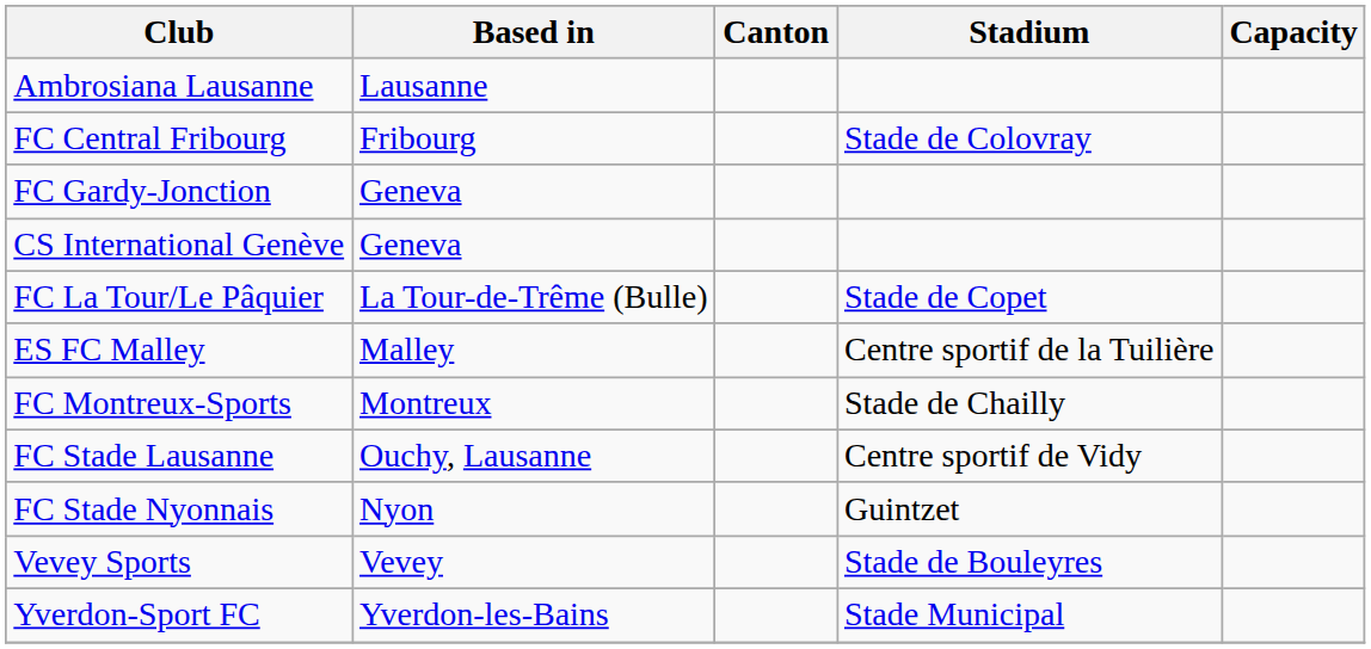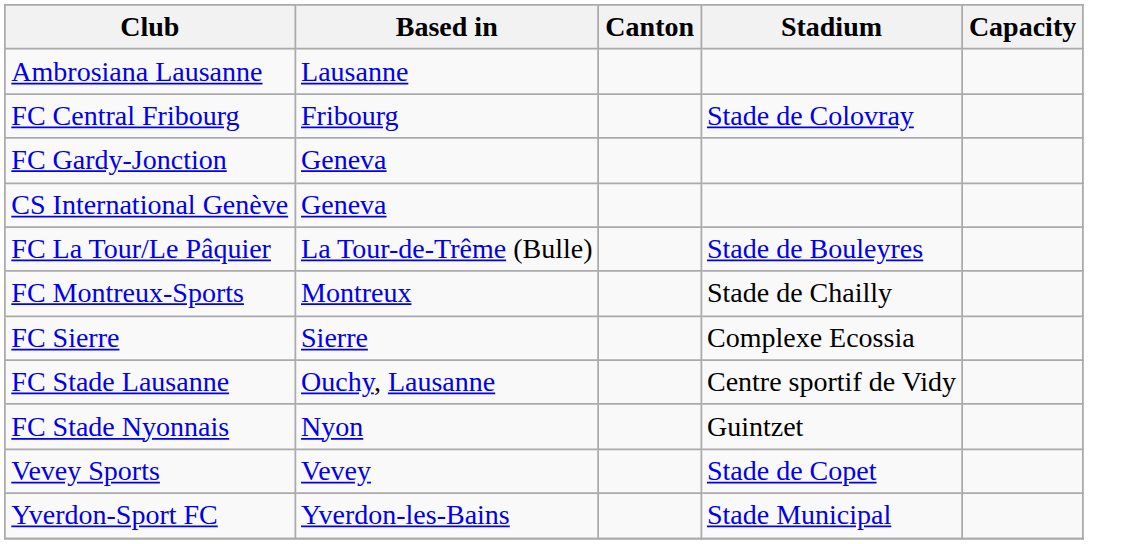FC La Tour/Le Pâquier | Stadium: Stade de Copet -> Stade de Bouleyres
- row: ES FC Malley | Malley | Centre sportif de la Tuilière
+ row: FC Sierre | Sierre | Complexe Ecossia
Vevey Sports | Stadium: Stade de Bouleyres -> Stade de Copet
